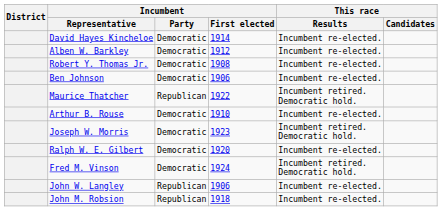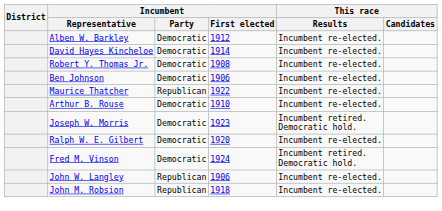rows swapped: Alben W. Barkley <-> David Hayes Kincheloe
Maurice Thatcher | This race / Results: Incumbent retired. Democratic hold. -> Incumbent re-elected.
